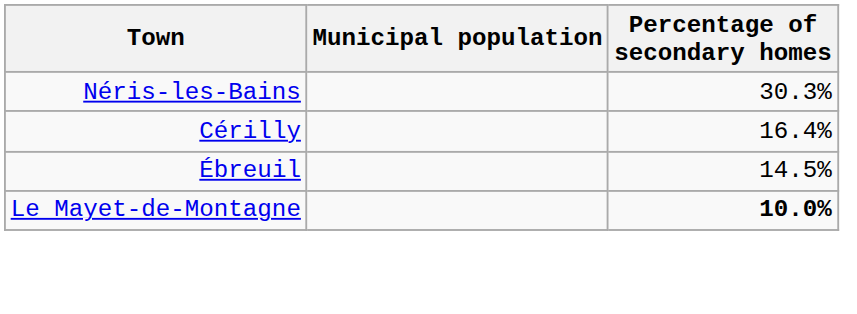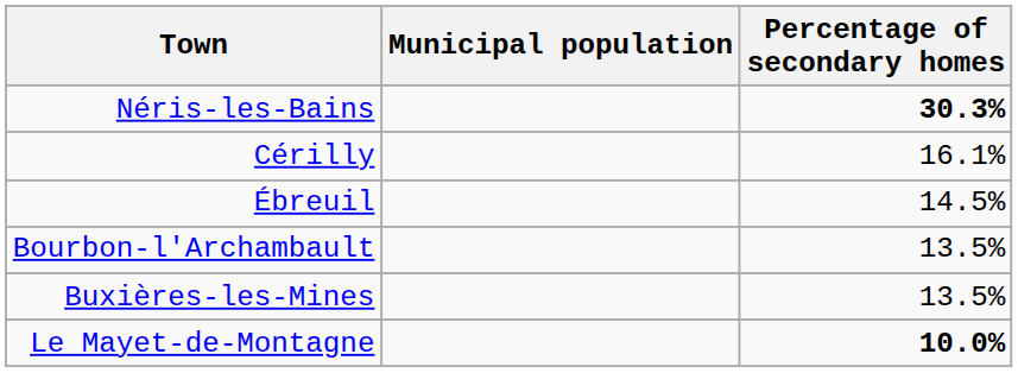Néris-les-Bains | Percentage of secondary homes: normal -> bold
Cérilly | Percentage of secondary homes: 16.4% -> 16.1%
+ row: Bourbon-l'Archambault | 13.5%
+ row: Buxières-les-Mines | 13.5%
